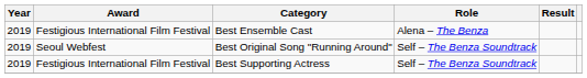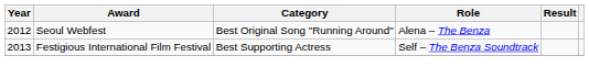- row: 2019 | Festigious International Film Festival | Best Ensemble Cast | Alena – The Benza
Best Original Song "Running Around" | Year: 2019 -> 2012
Best Original Song "Running Around" | Role: Self – The Benza Soundtrack -> Alena – The Benza
Best Supporting Actress | Year: 2019 -> 2013
